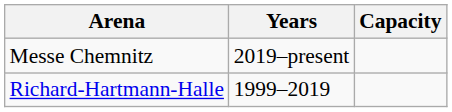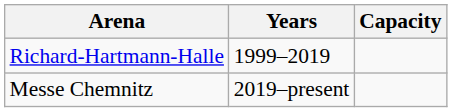rows swapped: Richard-Hartmann-Halle <-> Messe Chemnitz
